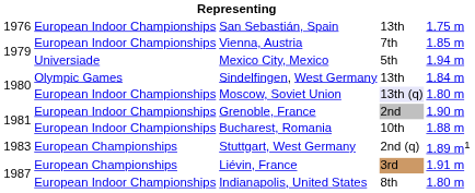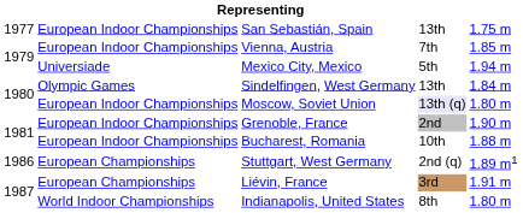San Sebastián, Spain | column 1: 1976 -> 1977
Stuttgart, West Germany | column 1: 1983 -> 1986
Indianapolis, United States | column 2: European Indoor Championships -> World Indoor Championships
